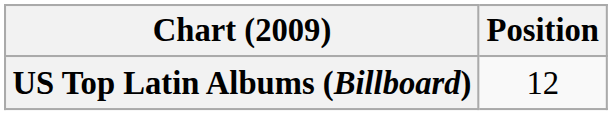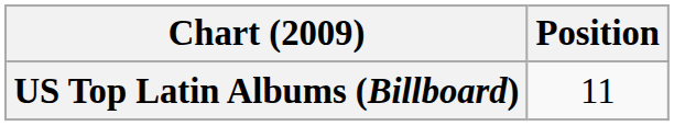US Top Latin Albums (Billboard) | Position: 12 -> 11
